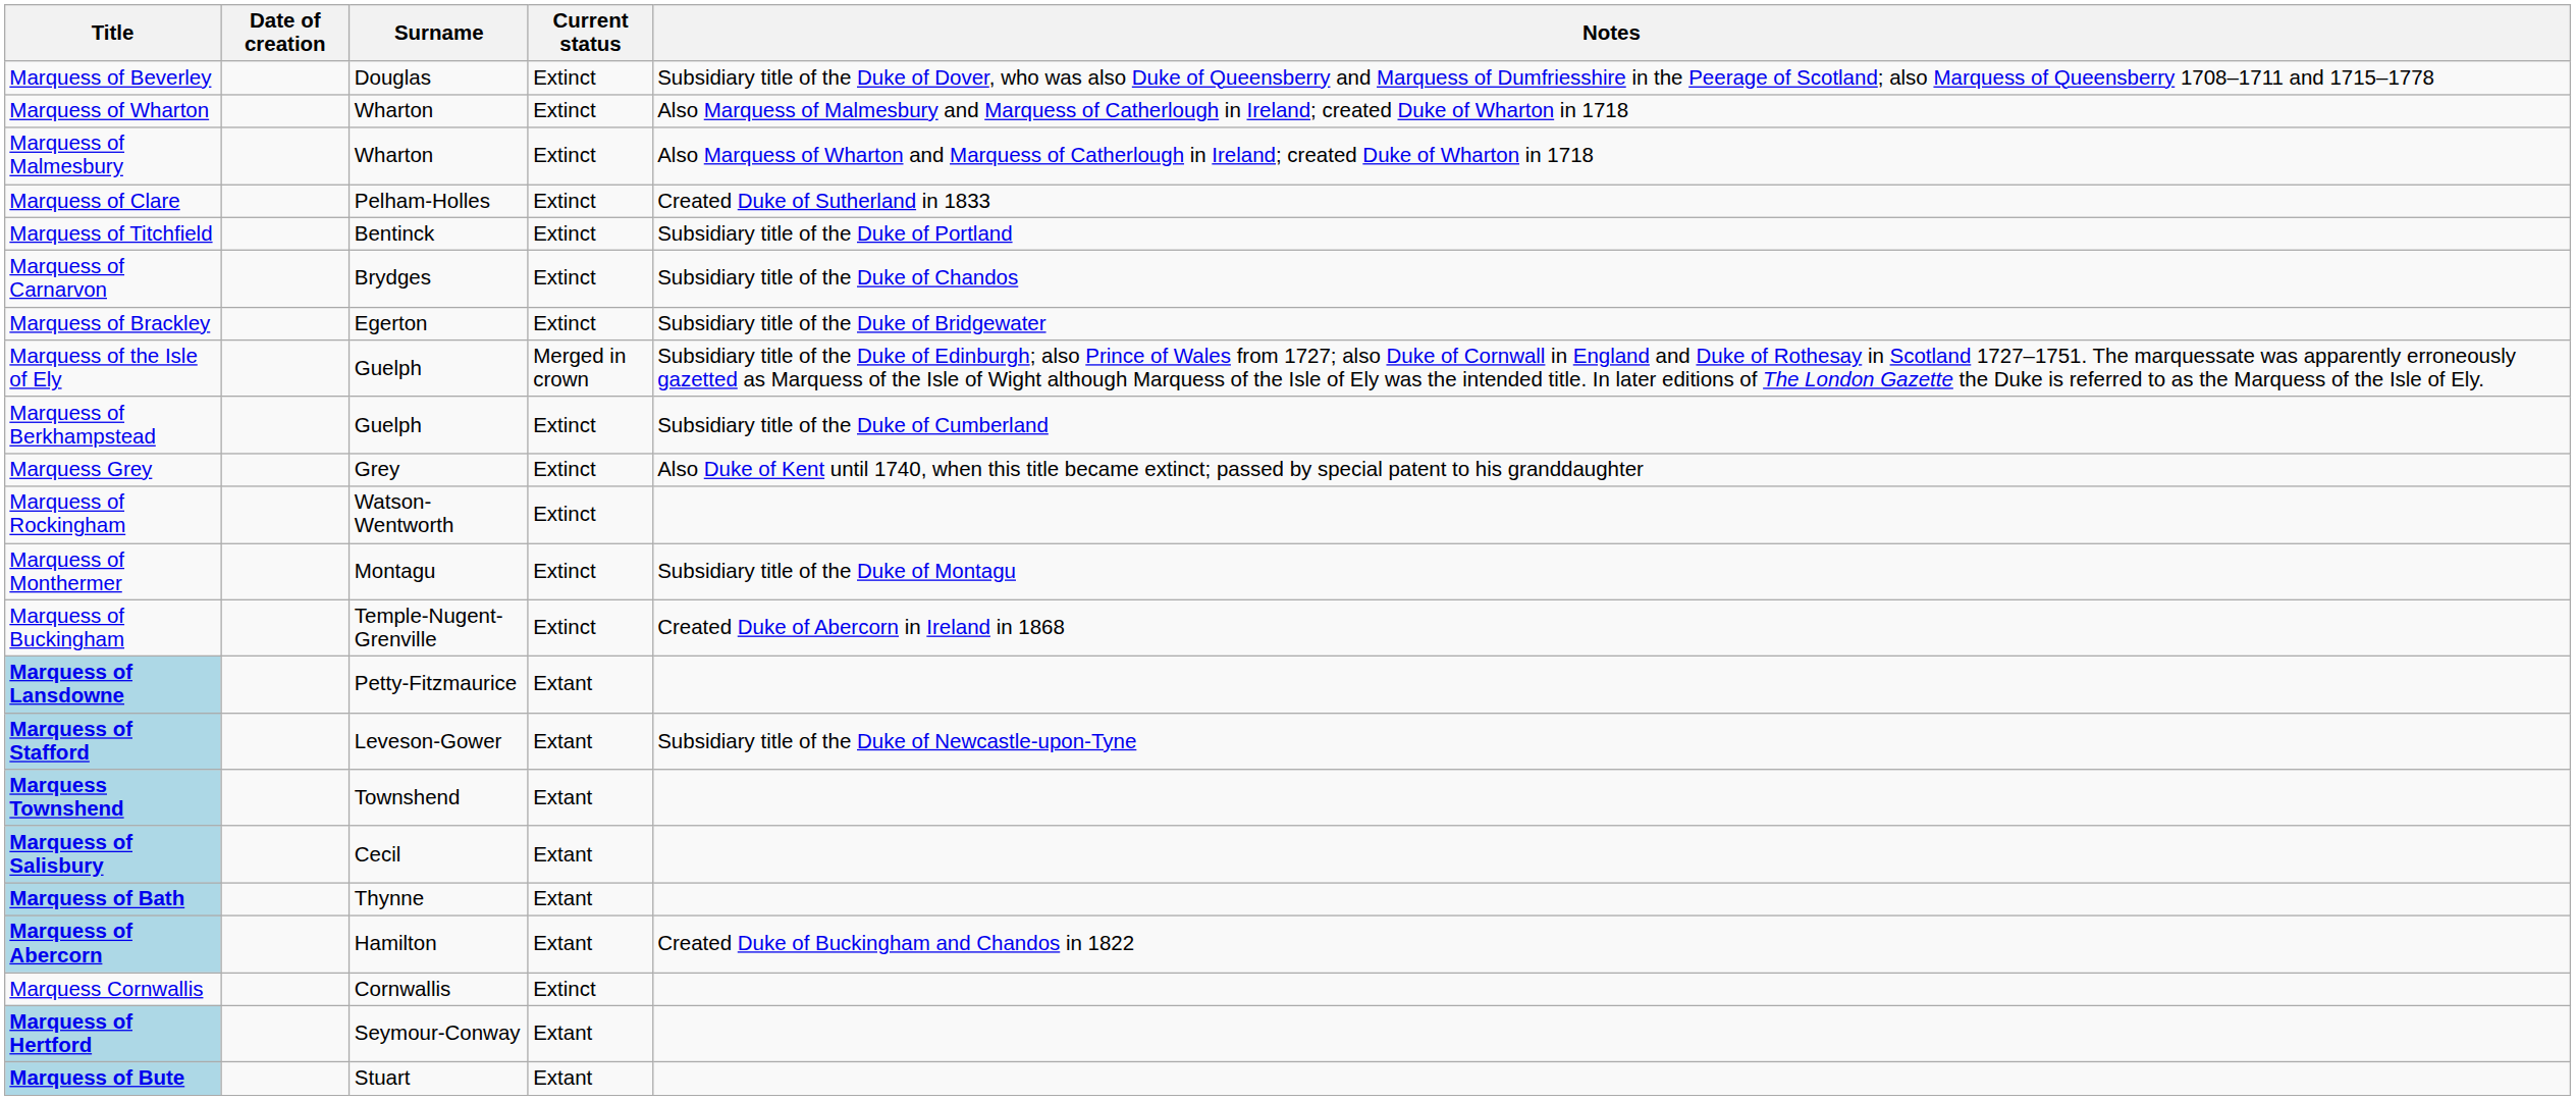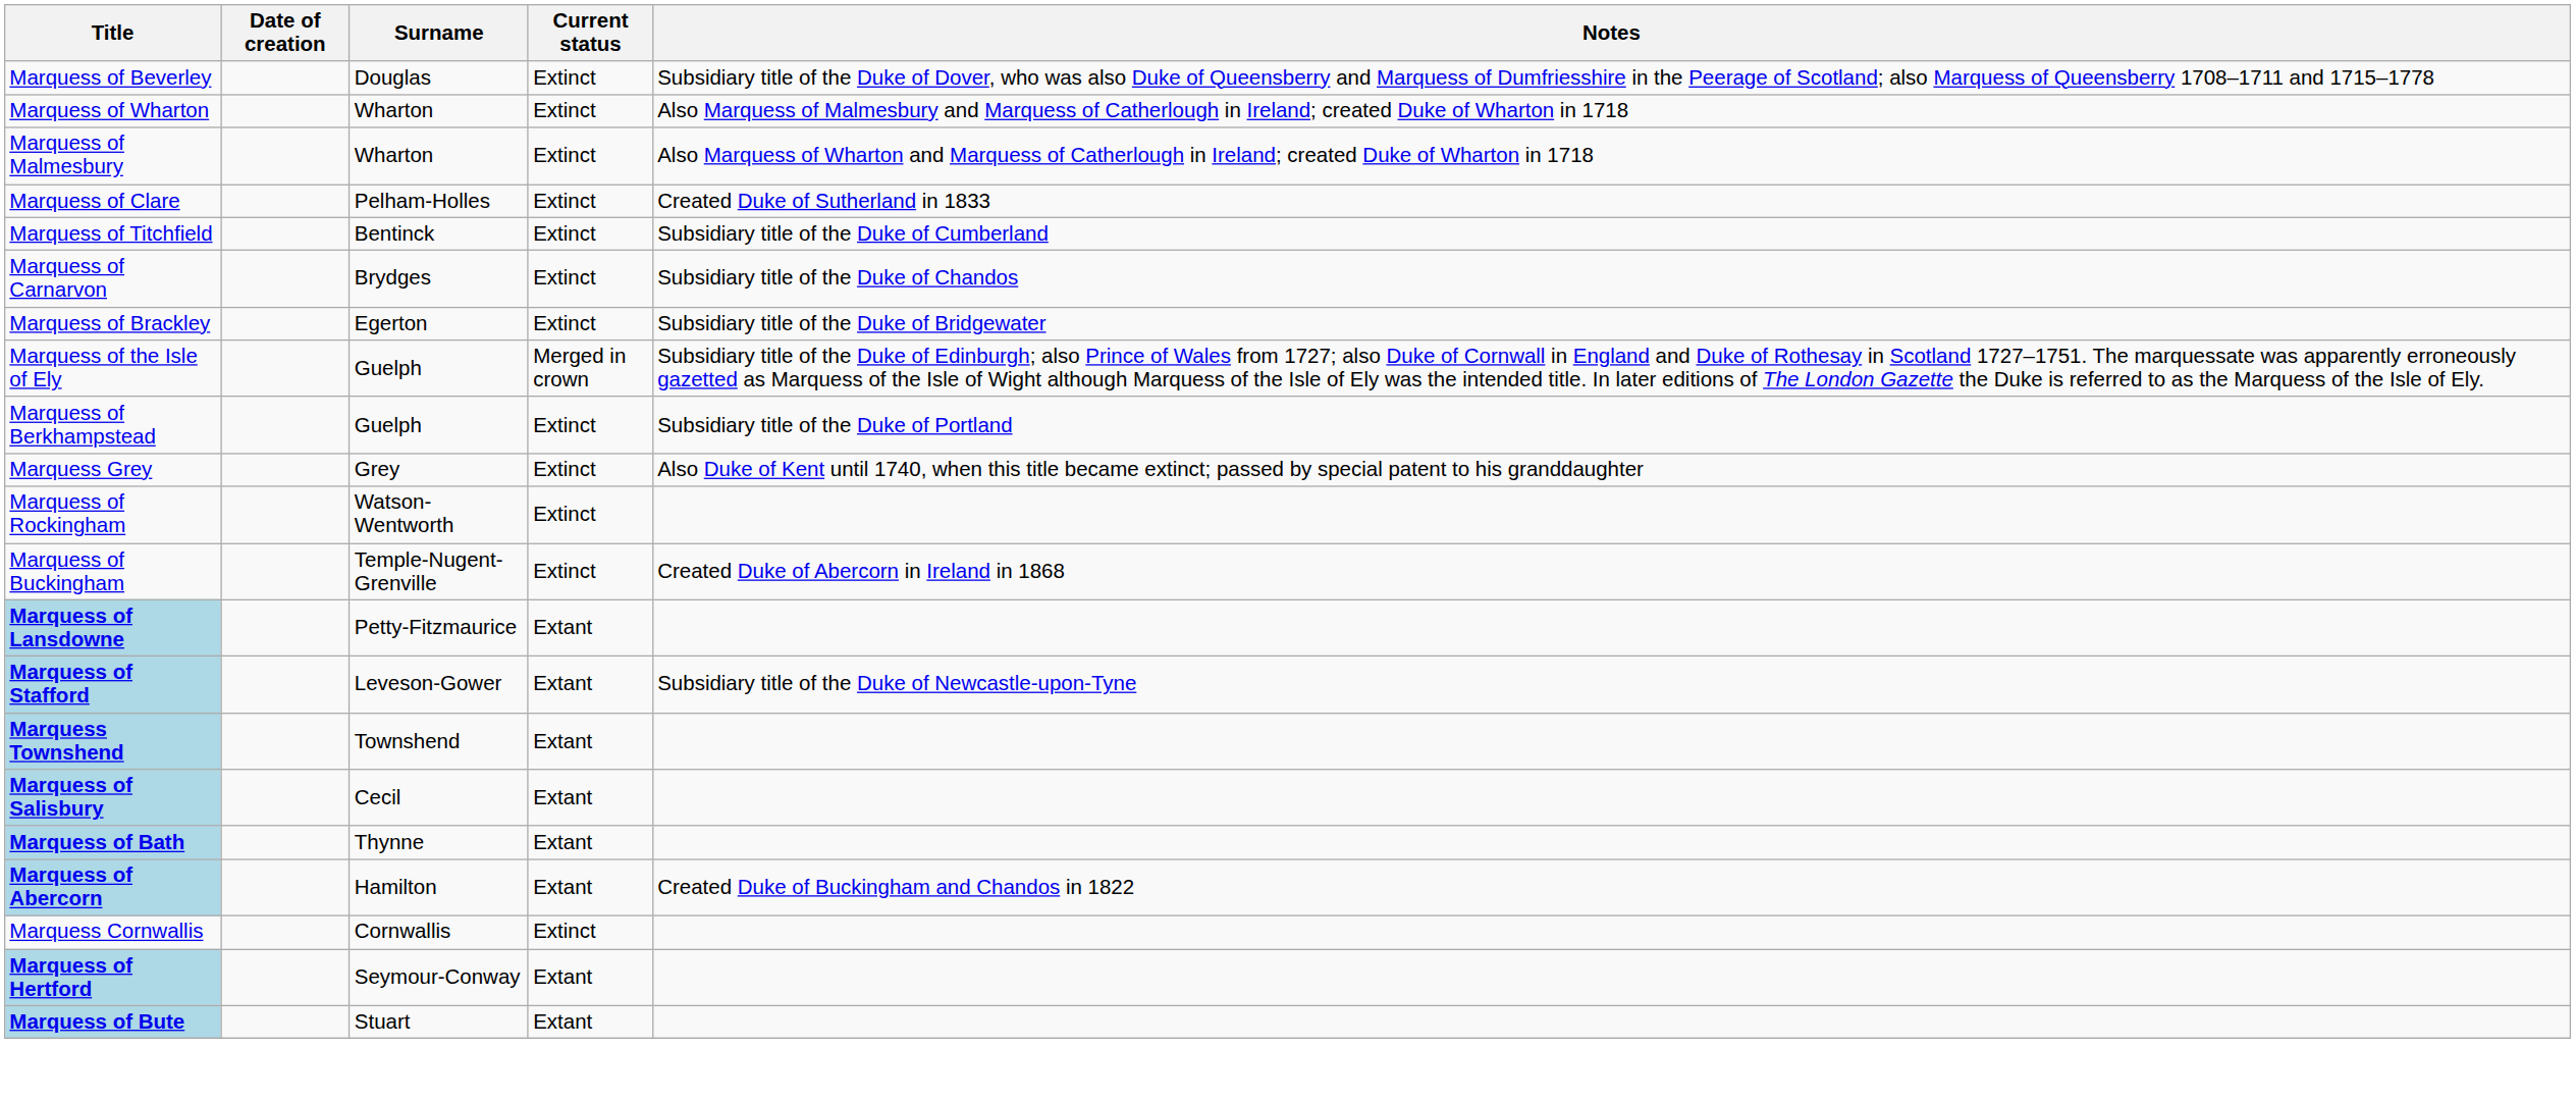Marquess of Titchfield | Notes: Subsidiary title of the Duke of Portland -> Subsidiary title of the Duke of Cumberland
Marquess of Berkhampstead | Notes: Subsidiary title of the Duke of Cumberland -> Subsidiary title of the Duke of Portland
- row: Marquess of Monthermer | Montagu | Extinct | Subsidiary title of the Duke of Montagu
